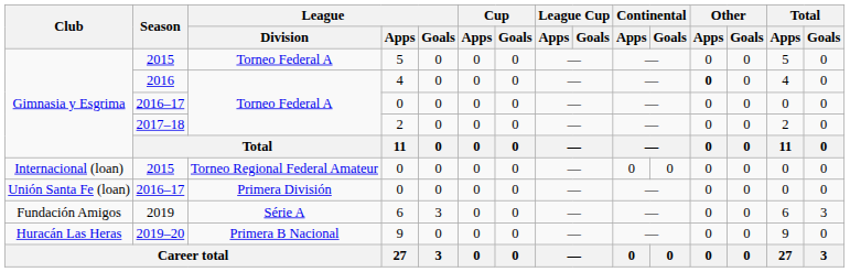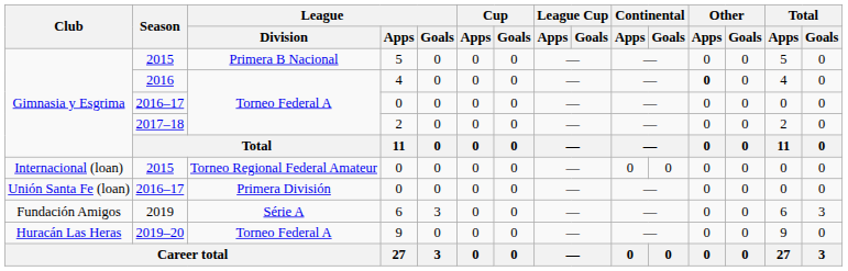Gimnasia y Esgrima / 2015 | League / Division: Torneo Federal A -> Primera B Nacional
2019–20 | League / Division: Primera B Nacional -> Torneo Federal A
